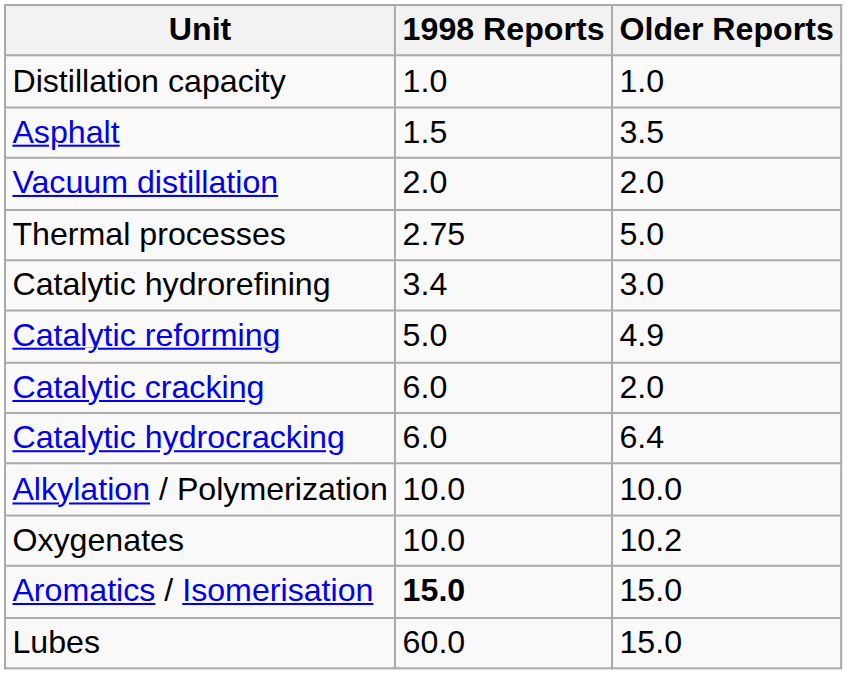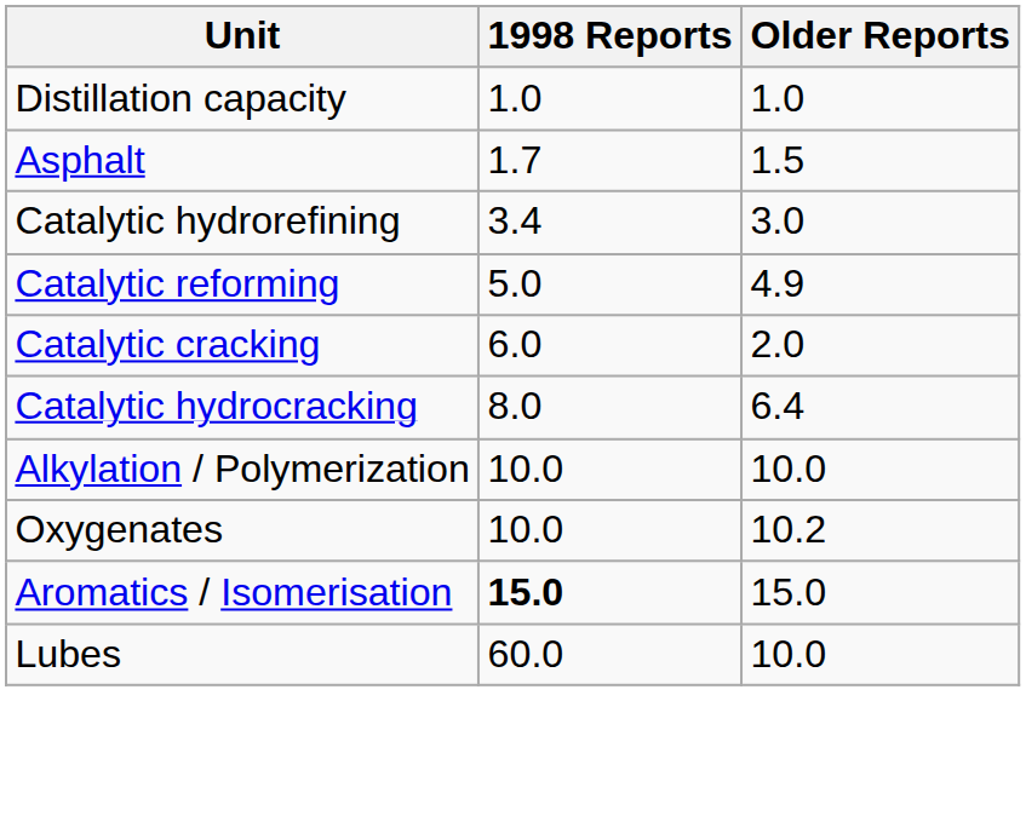Asphalt | 1998 Reports: 1.5 -> 1.7
Asphalt | Older Reports: 3.5 -> 1.5
- row: Vacuum distillation | 2.0 | 2.0
- row: Thermal processes | 2.75 | 5.0
Catalytic hydrocracking | 1998 Reports: 6.0 -> 8.0
Lubes | Older Reports: 15.0 -> 10.0
